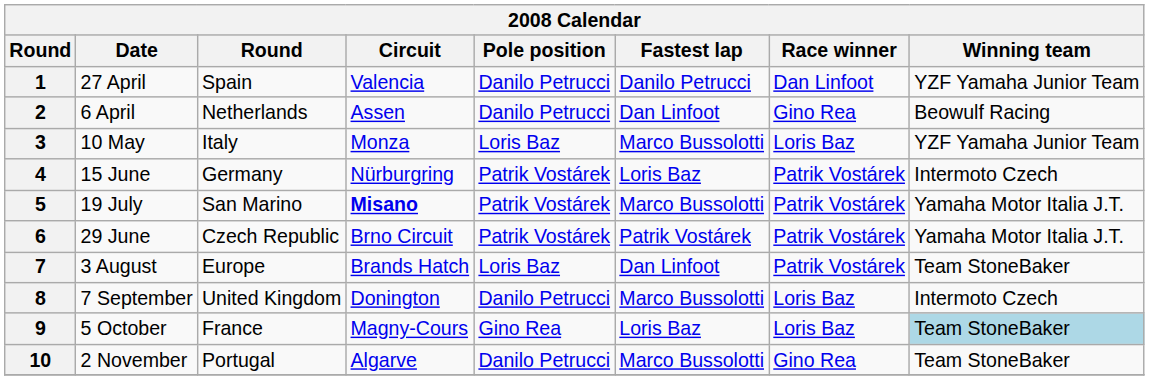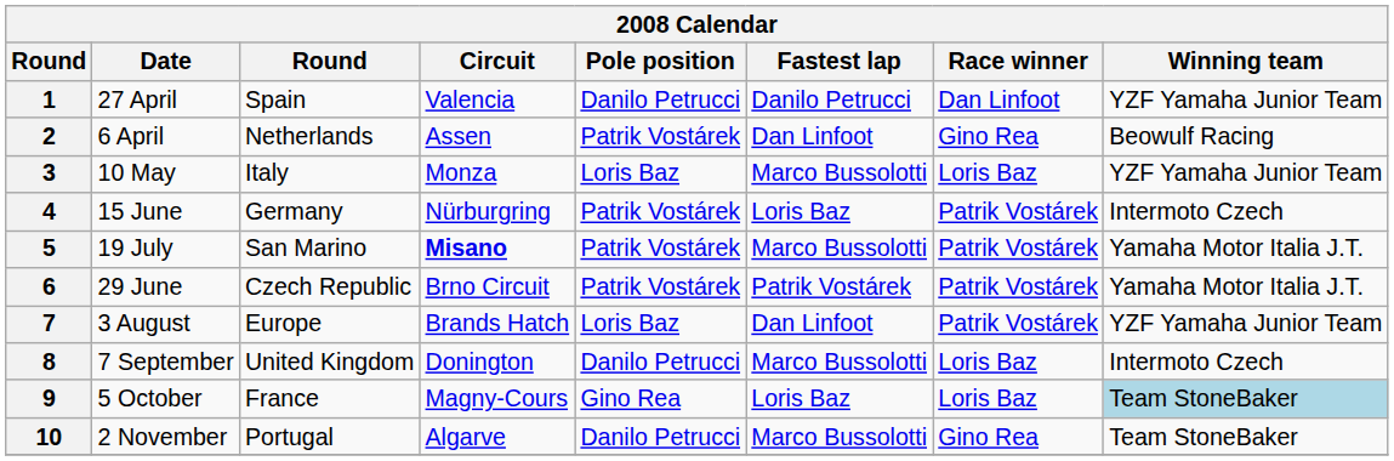2 | Pole position: Danilo Petrucci -> Patrik Vostárek
7 | Winning team: Team StoneBaker -> YZF Yamaha Junior Team
